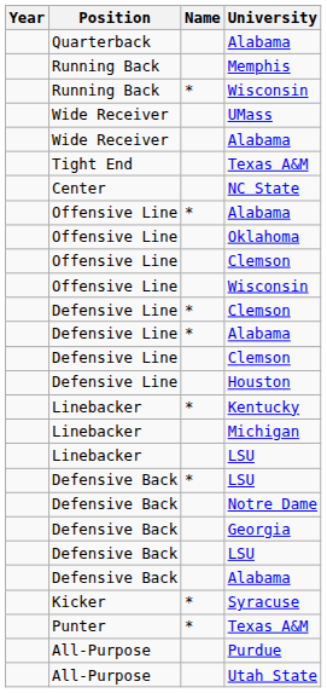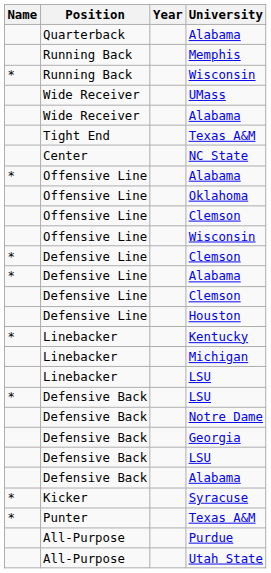columns swapped: Name <-> Year
